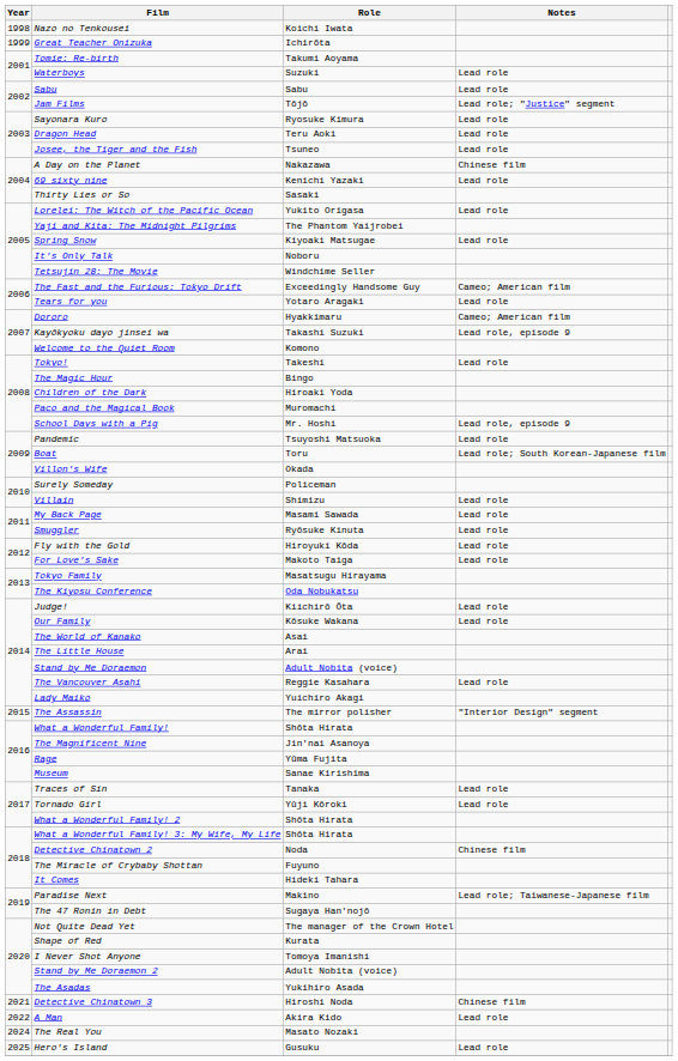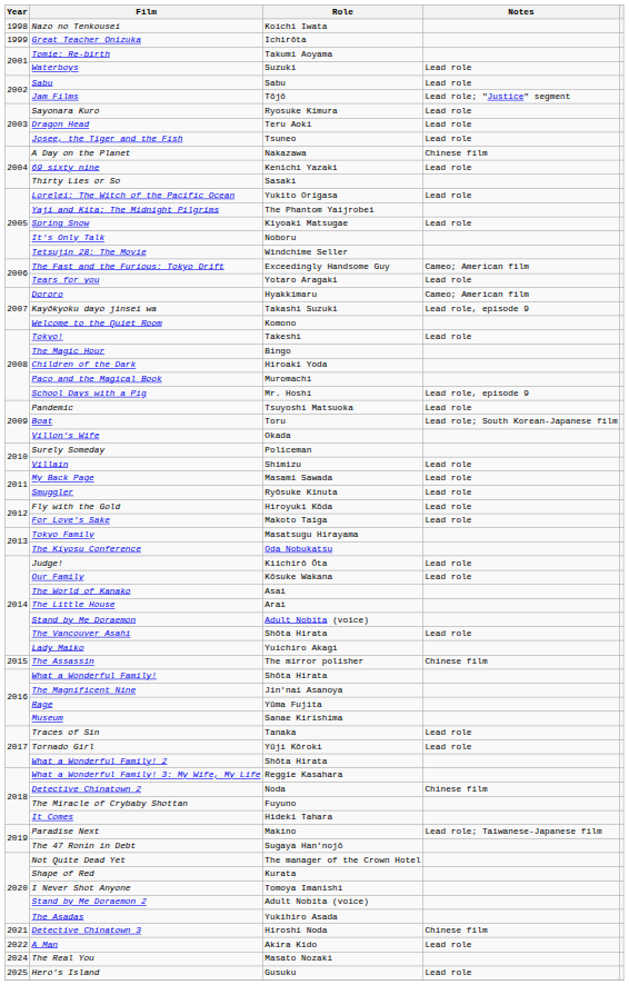The Vancouver Asahi | Role: Reggie Kasahara -> Shōta Hirata
The Assassin | Notes: "Interior Design" segment -> Chinese film
What a Wonderful Family! 3: My Wife, My Life | Role: Shōta Hirata -> Reggie Kasahara
